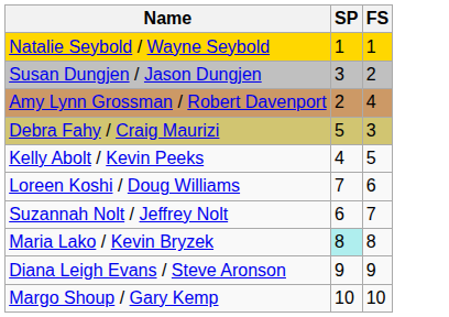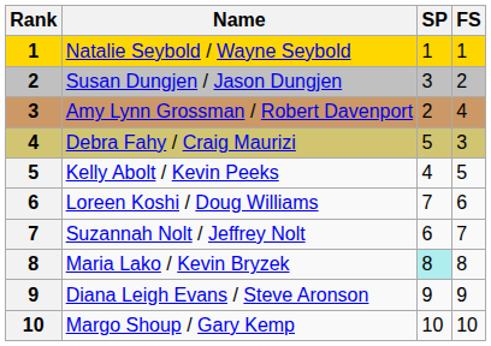+ column: Rank | 1 | 2 | 3 | 4 | 5 | 6 | 7 | 8 | 9 | 10
